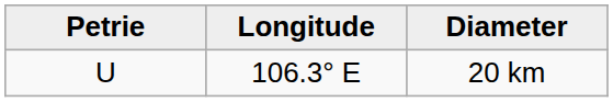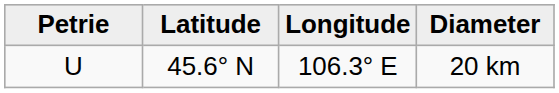+ column: Latitude | 45.6° N
